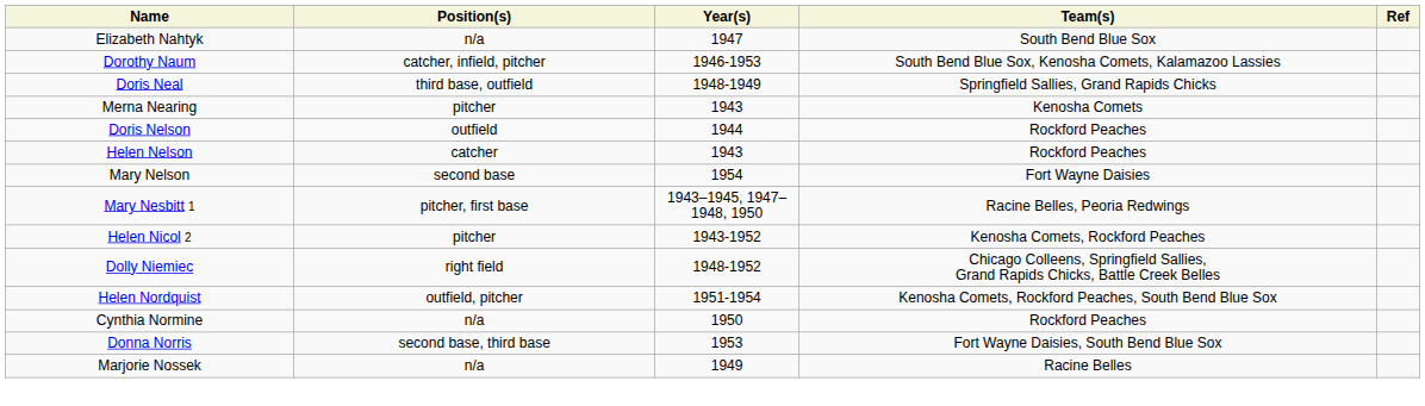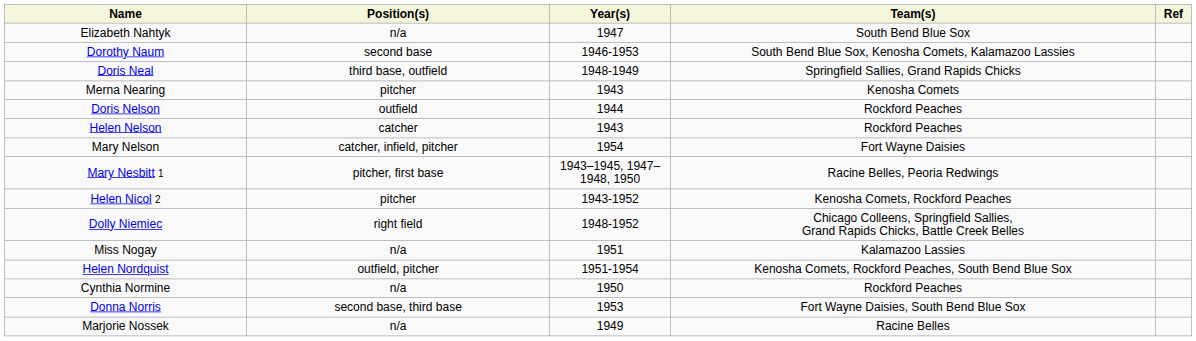Dorothy Naum | Position(s): catcher, infield, pitcher -> second base
Mary Nelson | Position(s): second base -> catcher, infield, pitcher
+ row: Miss Nogay | n/a | 1951 | Kalamazoo Lassies
